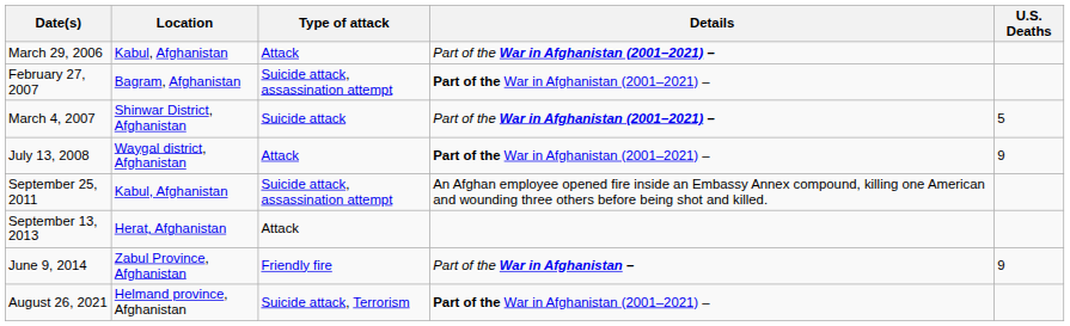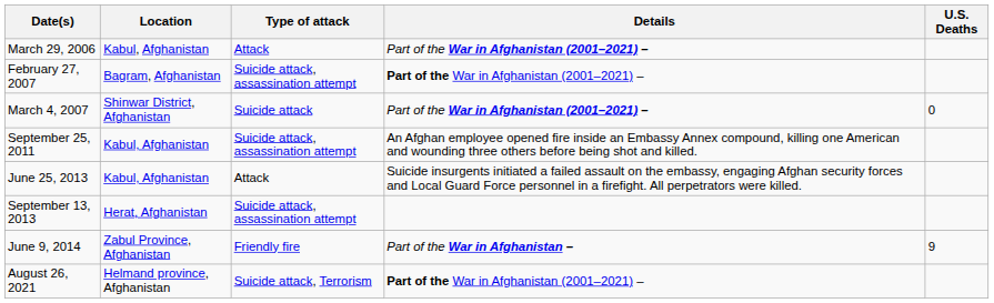March 4, 2007 | U.S. Deaths: 5 -> 0
- row: July 13, 2008 | Waygal district, Afghanistan | Attack | Part of the War in Afghanistan (2001–2021) – | 9
+ row: June 25, 2013 | Kabul, Afghanistan | Attack | Suicide insurgents initiated a failed assault on the embassy, engaging Afghan security forces and Local Guard Force personnel in a firefight. All perpetrators were killed.
September 13, 2013 | Type of attack: Attack -> Suicide attack, assassination attempt
